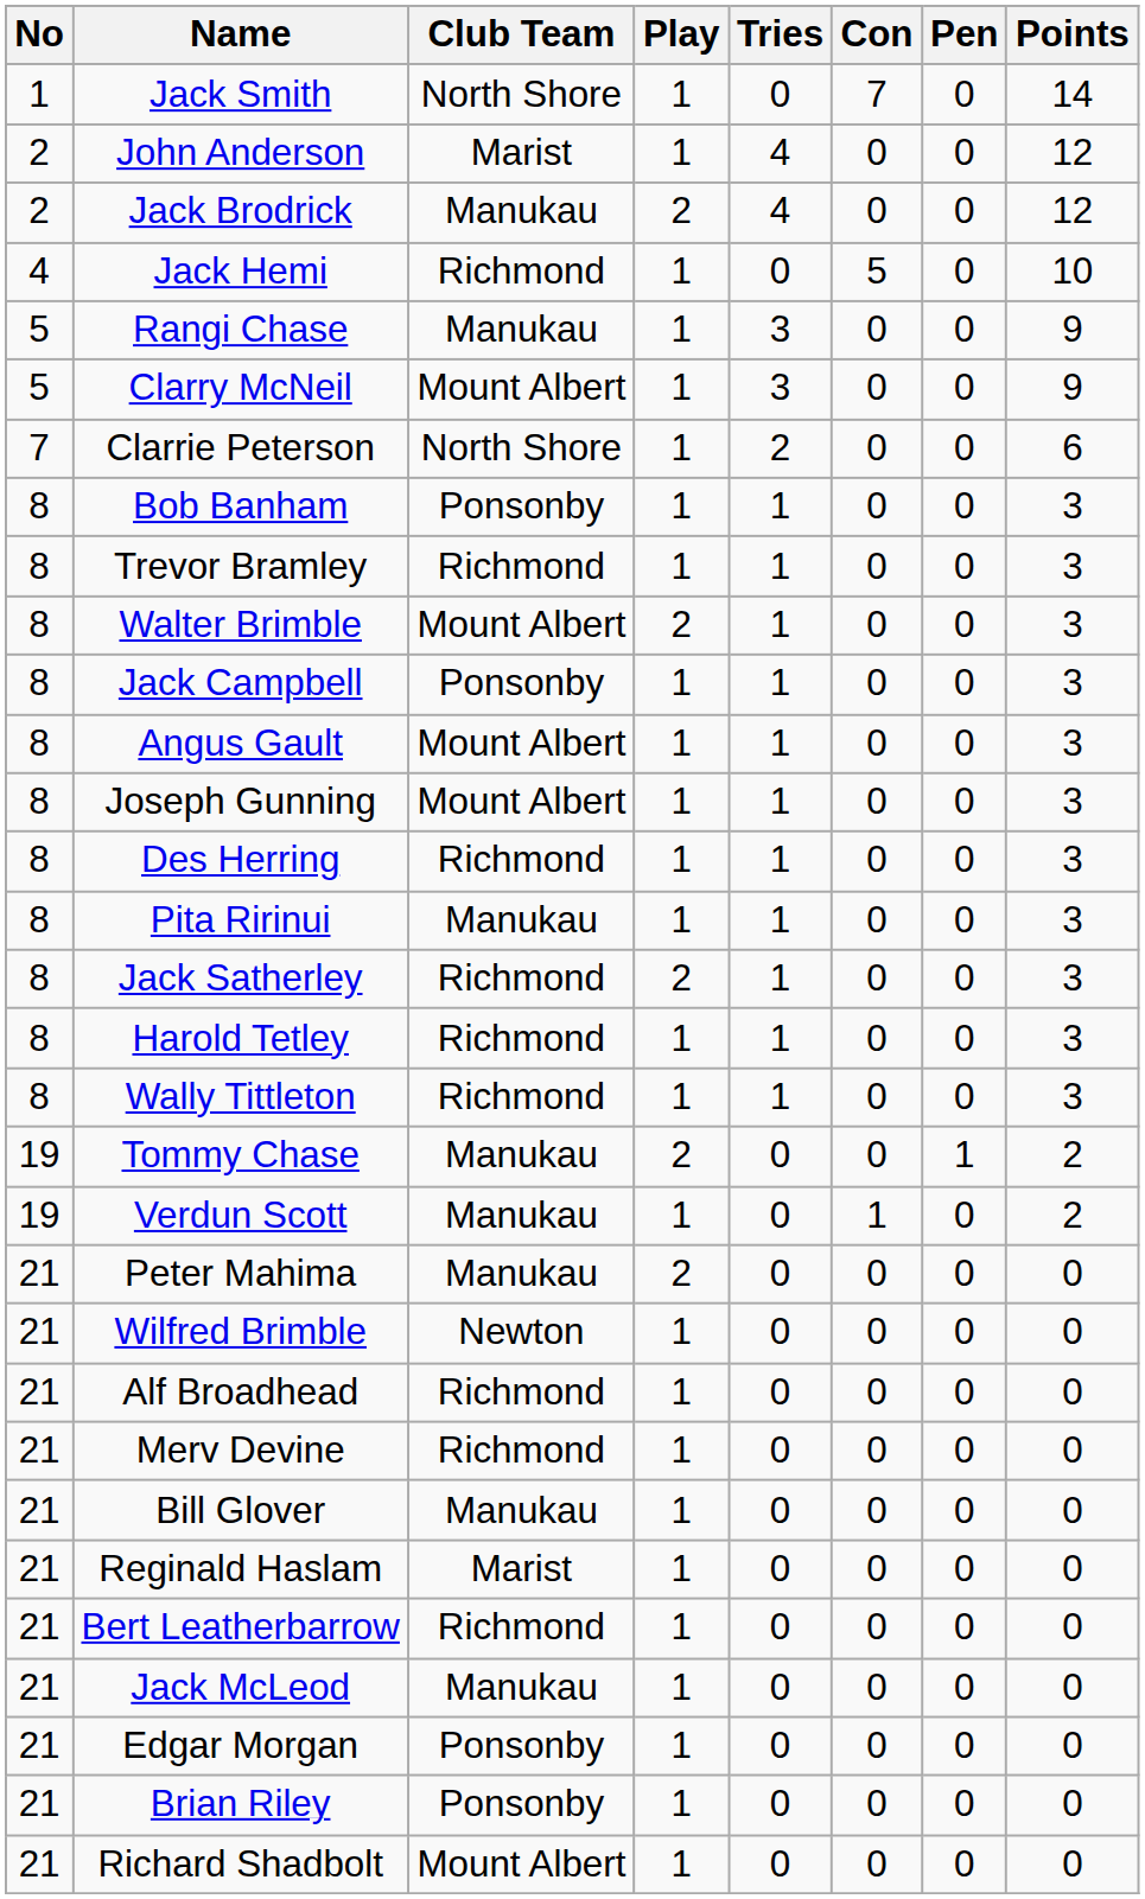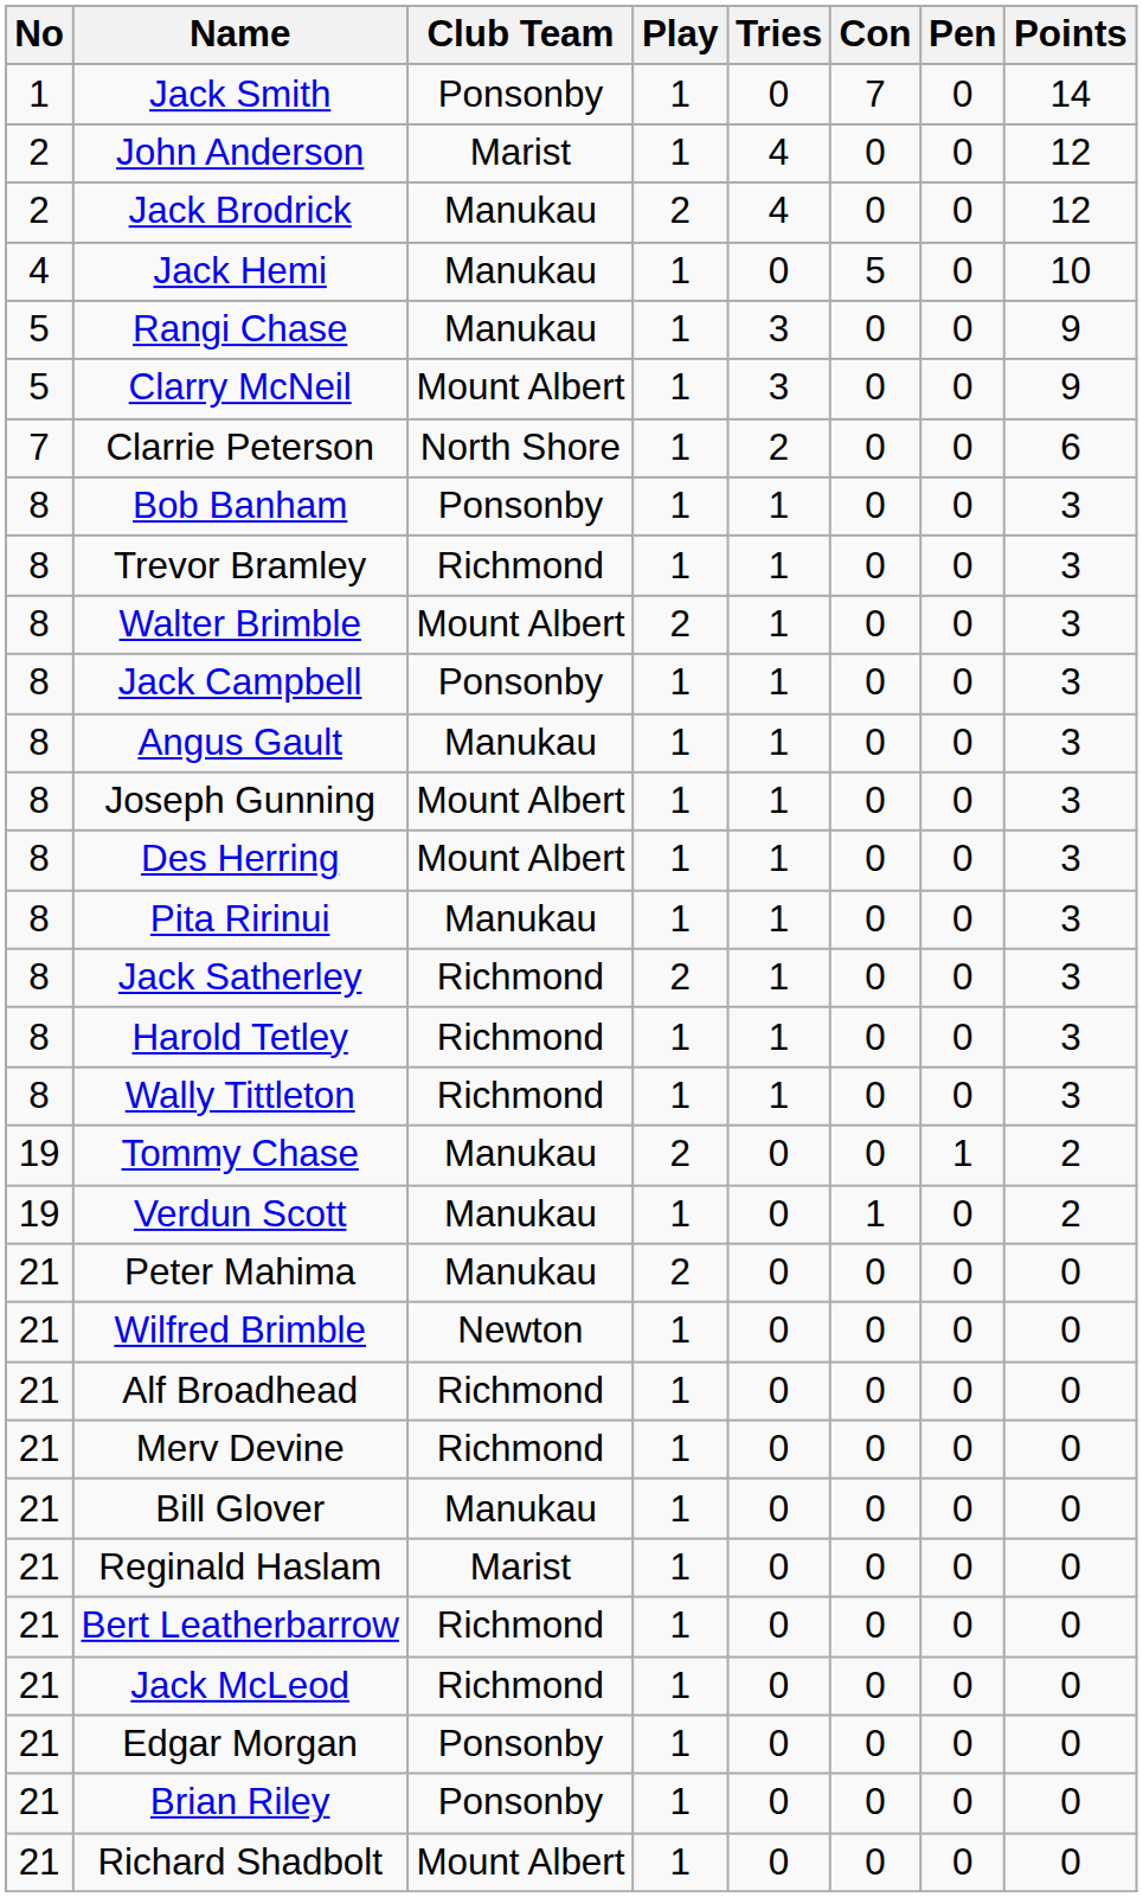Jack Smith | Club Team: North Shore -> Ponsonby
Jack Hemi | Club Team: Richmond -> Manukau
Angus Gault | Club Team: Mount Albert -> Manukau
Des Herring | Club Team: Richmond -> Mount Albert
Jack McLeod | Club Team: Manukau -> Richmond
